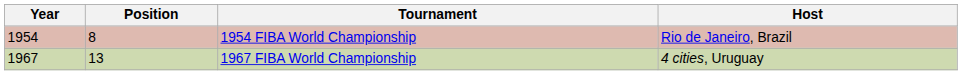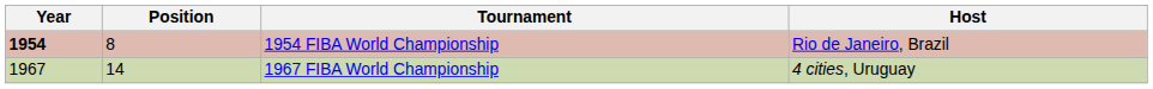1954 FIBA World Championship | Year: normal -> bold
1967 FIBA World Championship | Position: 13 -> 14
